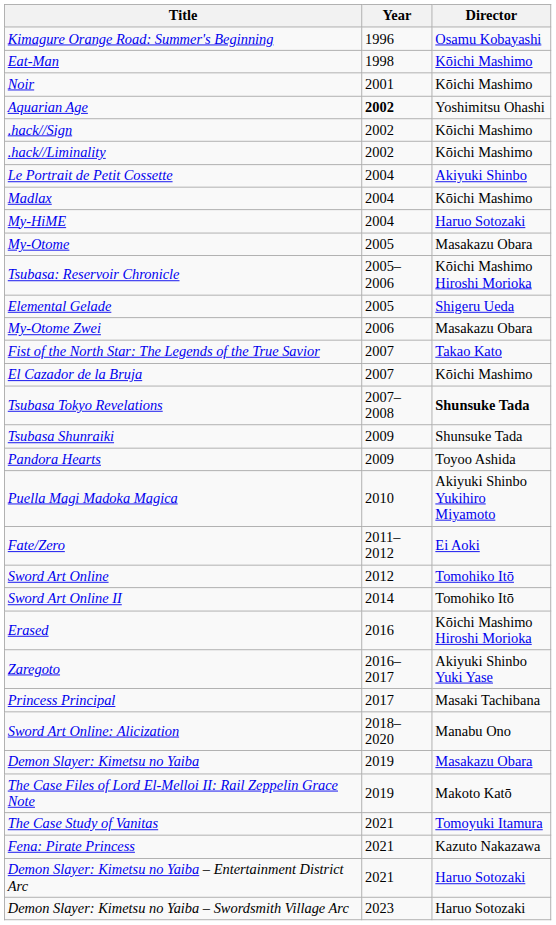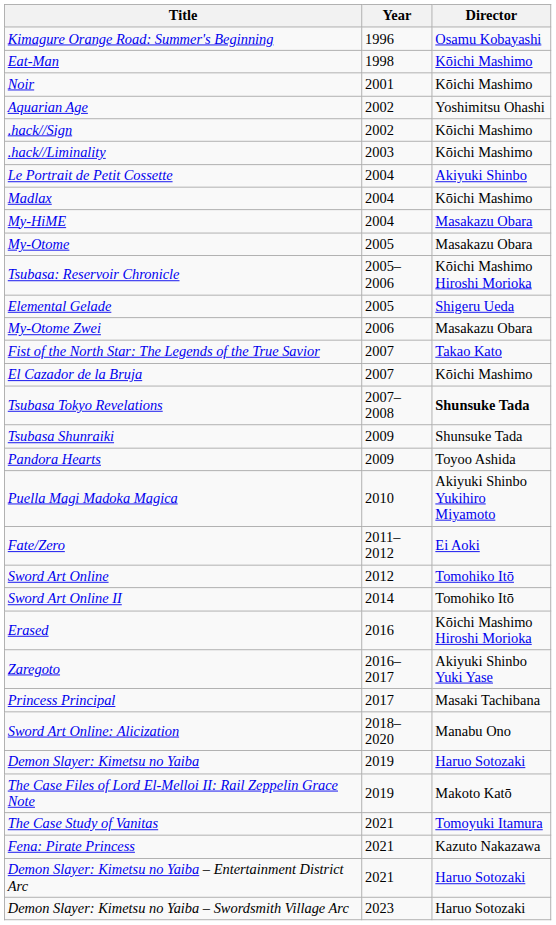Aquarian Age | Year: bold -> normal
.hack//Liminality | Year: 2002 -> 2003
My-HiME | Director: Haruo Sotozaki -> Masakazu Obara
Demon Slayer: Kimetsu no Yaiba | Director: Masakazu Obara -> Haruo Sotozaki
